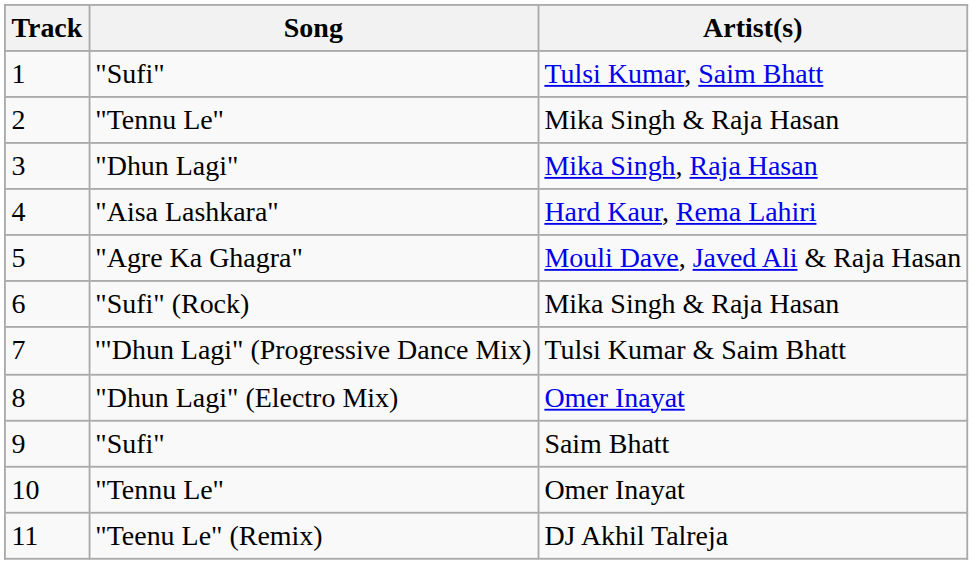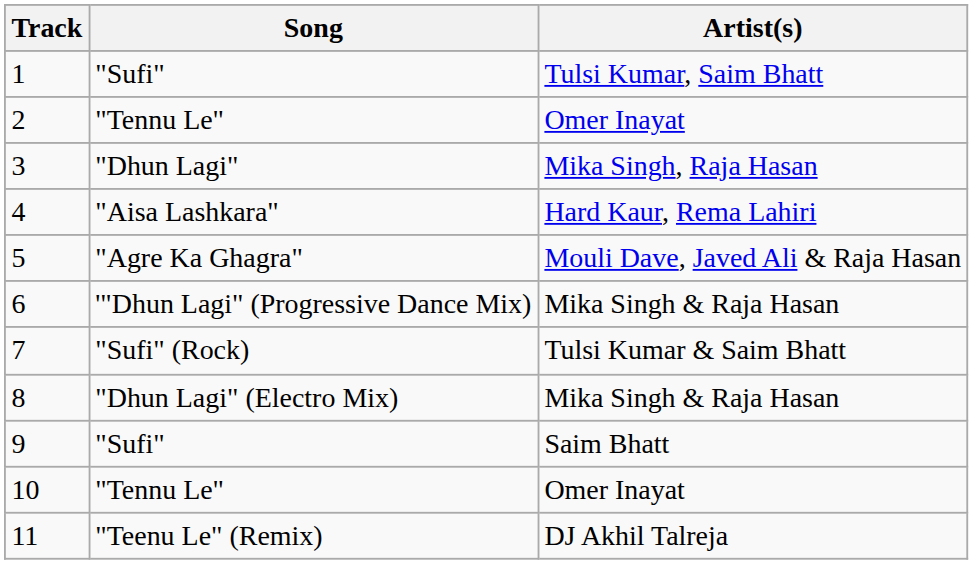2 | Artist(s): Mika Singh & Raja Hasan -> Omer Inayat
6 | Song: "Sufi" (Rock) -> '"Dhun Lagi" (Progressive Dance Mix)
7 | Song: '"Dhun Lagi" (Progressive Dance Mix) -> "Sufi" (Rock)
8 | Artist(s): Omer Inayat -> Mika Singh & Raja Hasan
